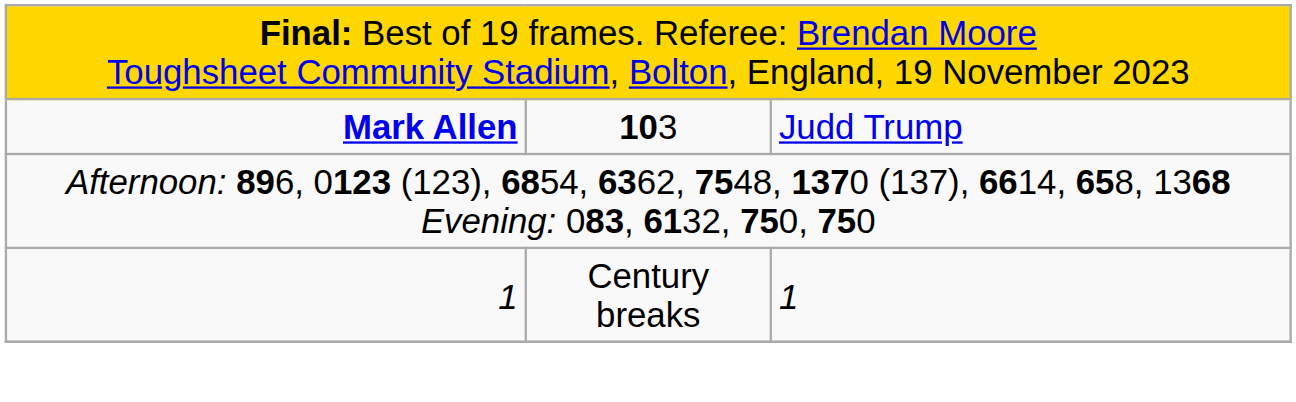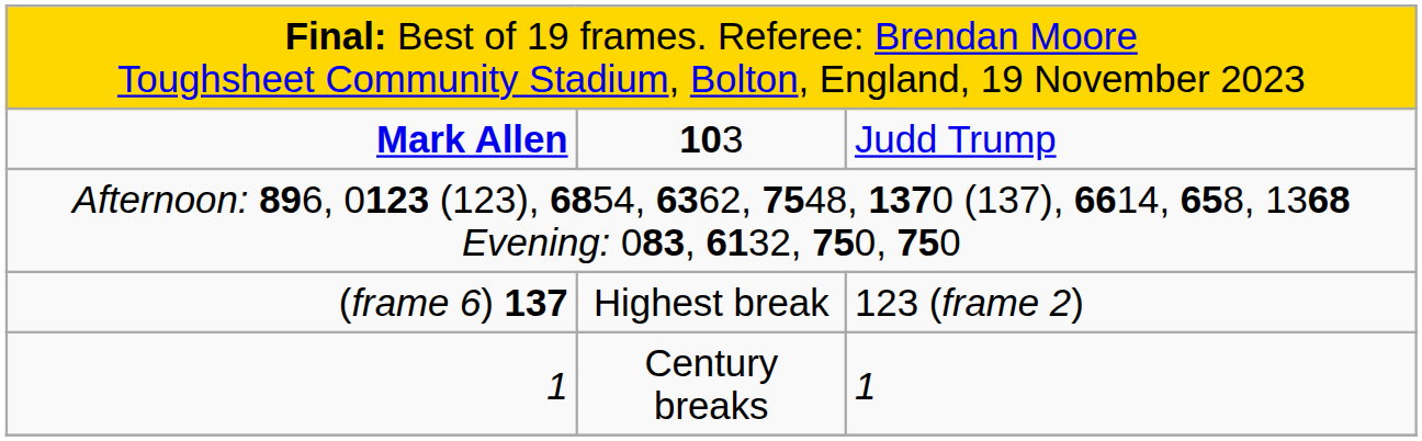+ row: (frame 6) 137 | Highest break | 123 (frame 2)
